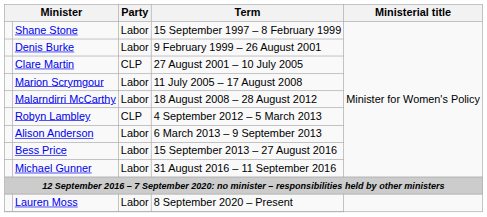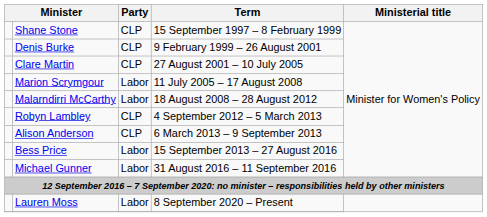Shane Stone | Party: Labor -> CLP
Denis Burke | Party: Labor -> CLP
Alison Anderson | Party: Labor -> CLP
